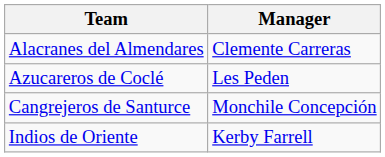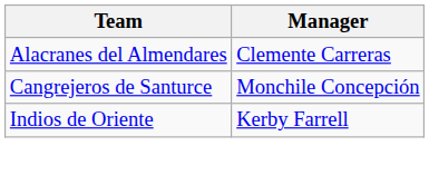- row: Azucareros de Coclé | Les Peden
